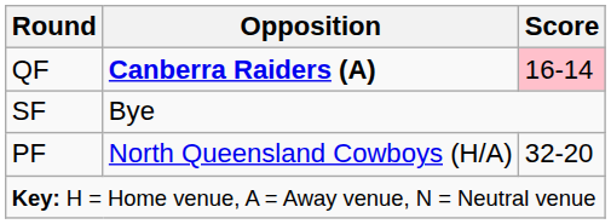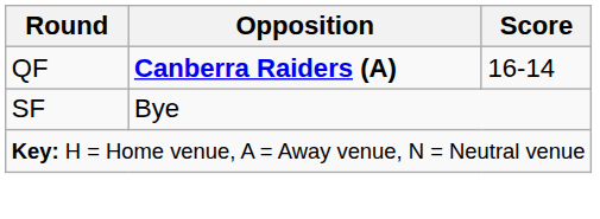QF | Score: pink background -> no background
- row: PF | North Queensland Cowboys (H/A) | 32-20
